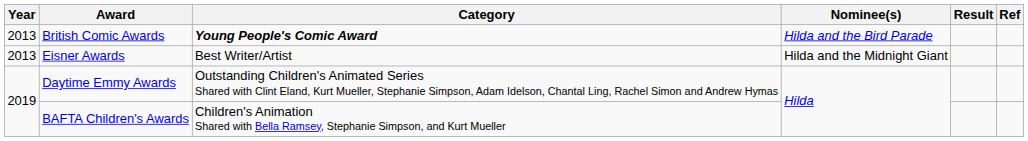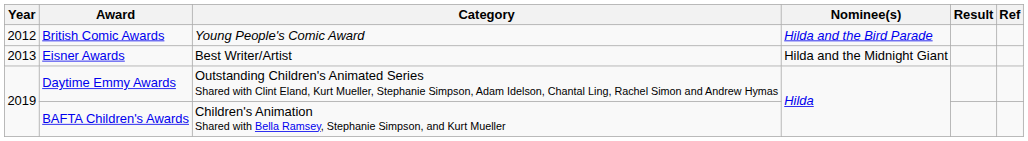British Comic Awards | Year: 2013 -> 2012
British Comic Awards | Category: bold -> normal
